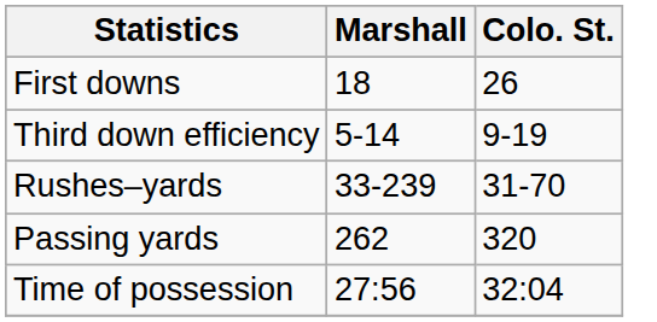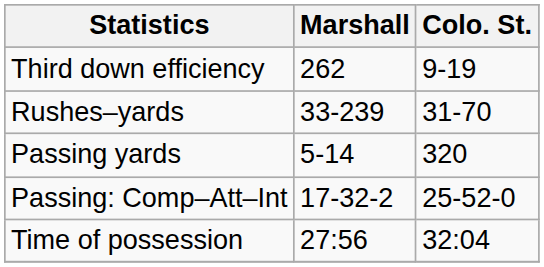- row: First downs | 18 | 26
Third down efficiency | Marshall: 5-14 -> 262
Passing yards | Marshall: 262 -> 5-14
+ row: Passing: Comp–Att–Int | 17-32-2 | 25-52-0
